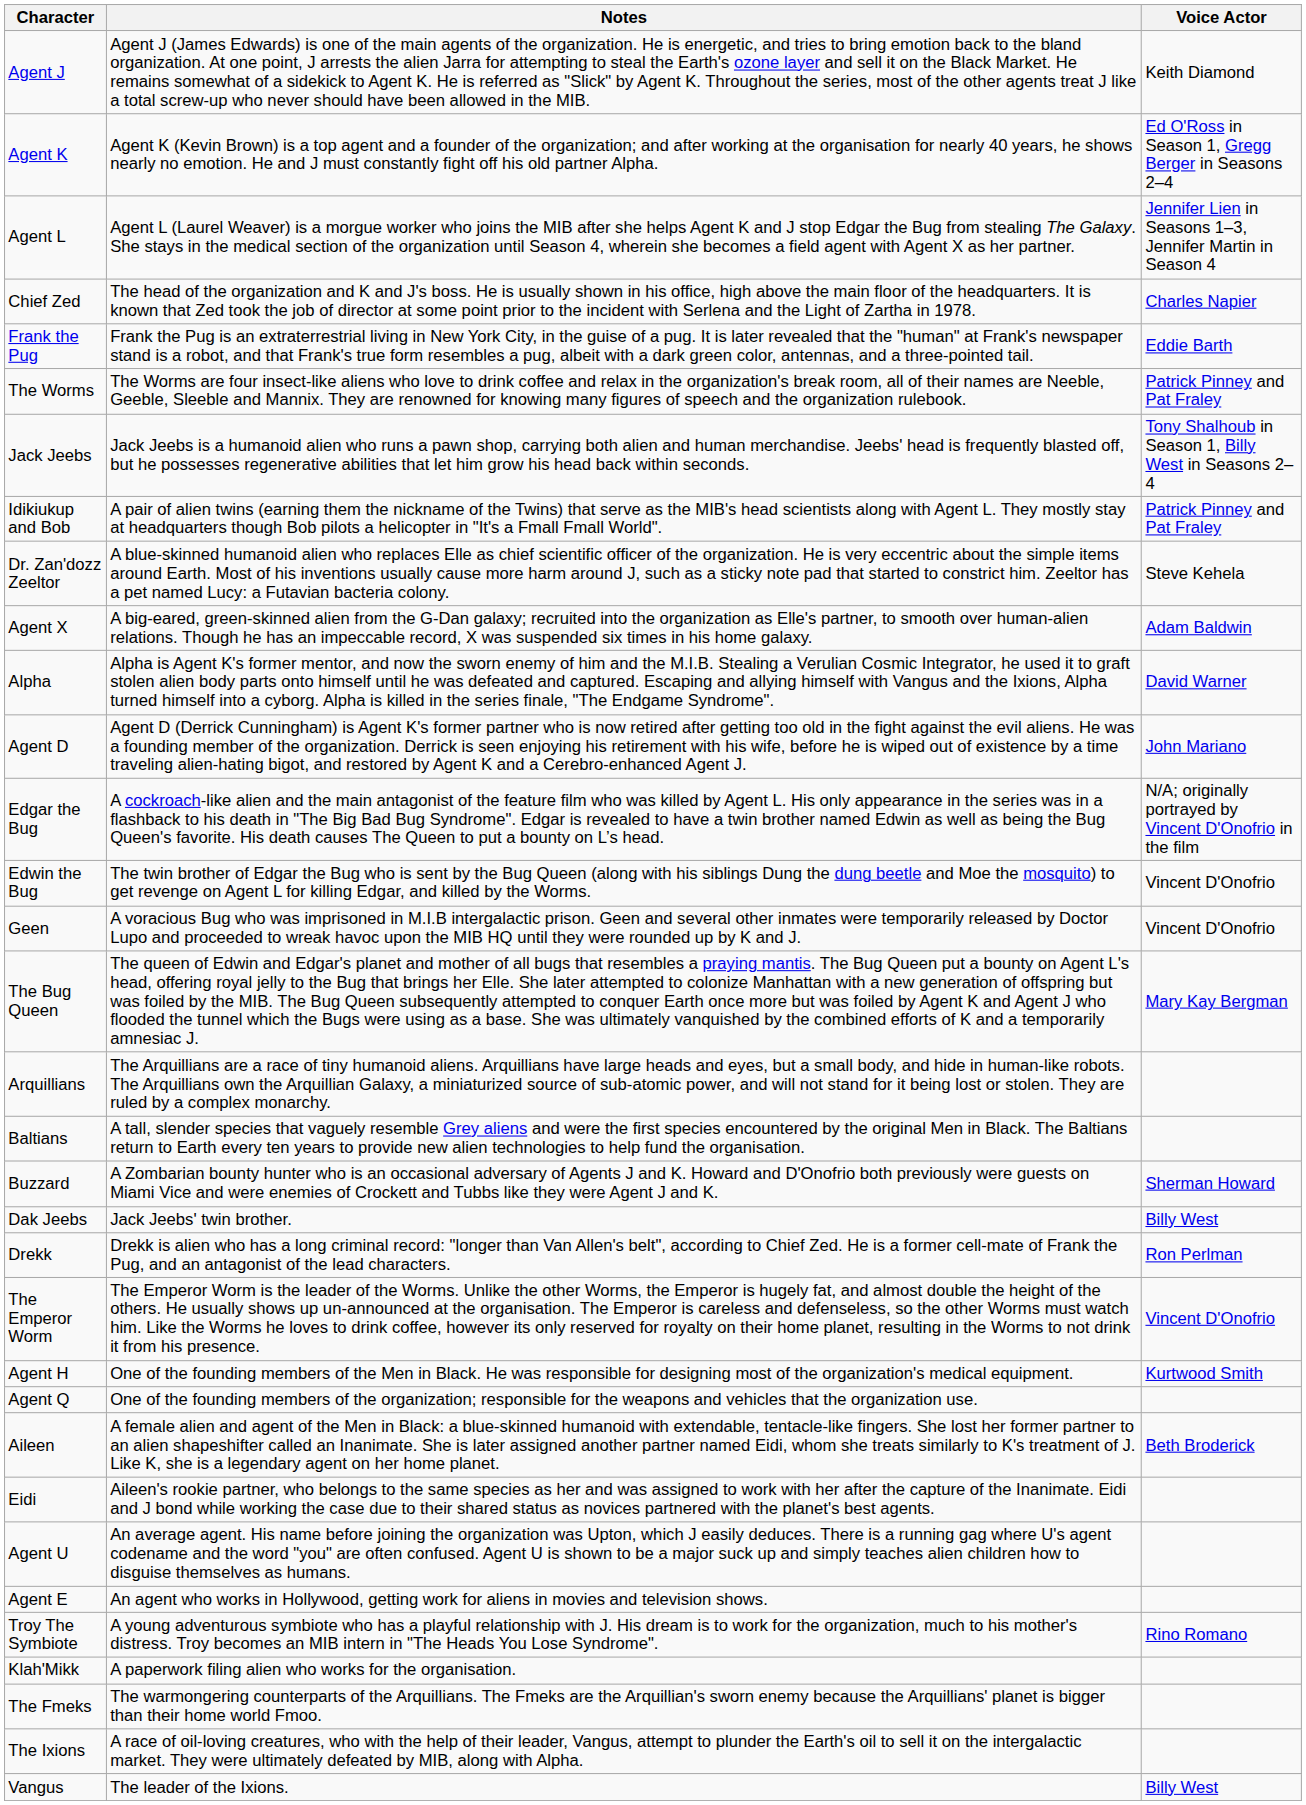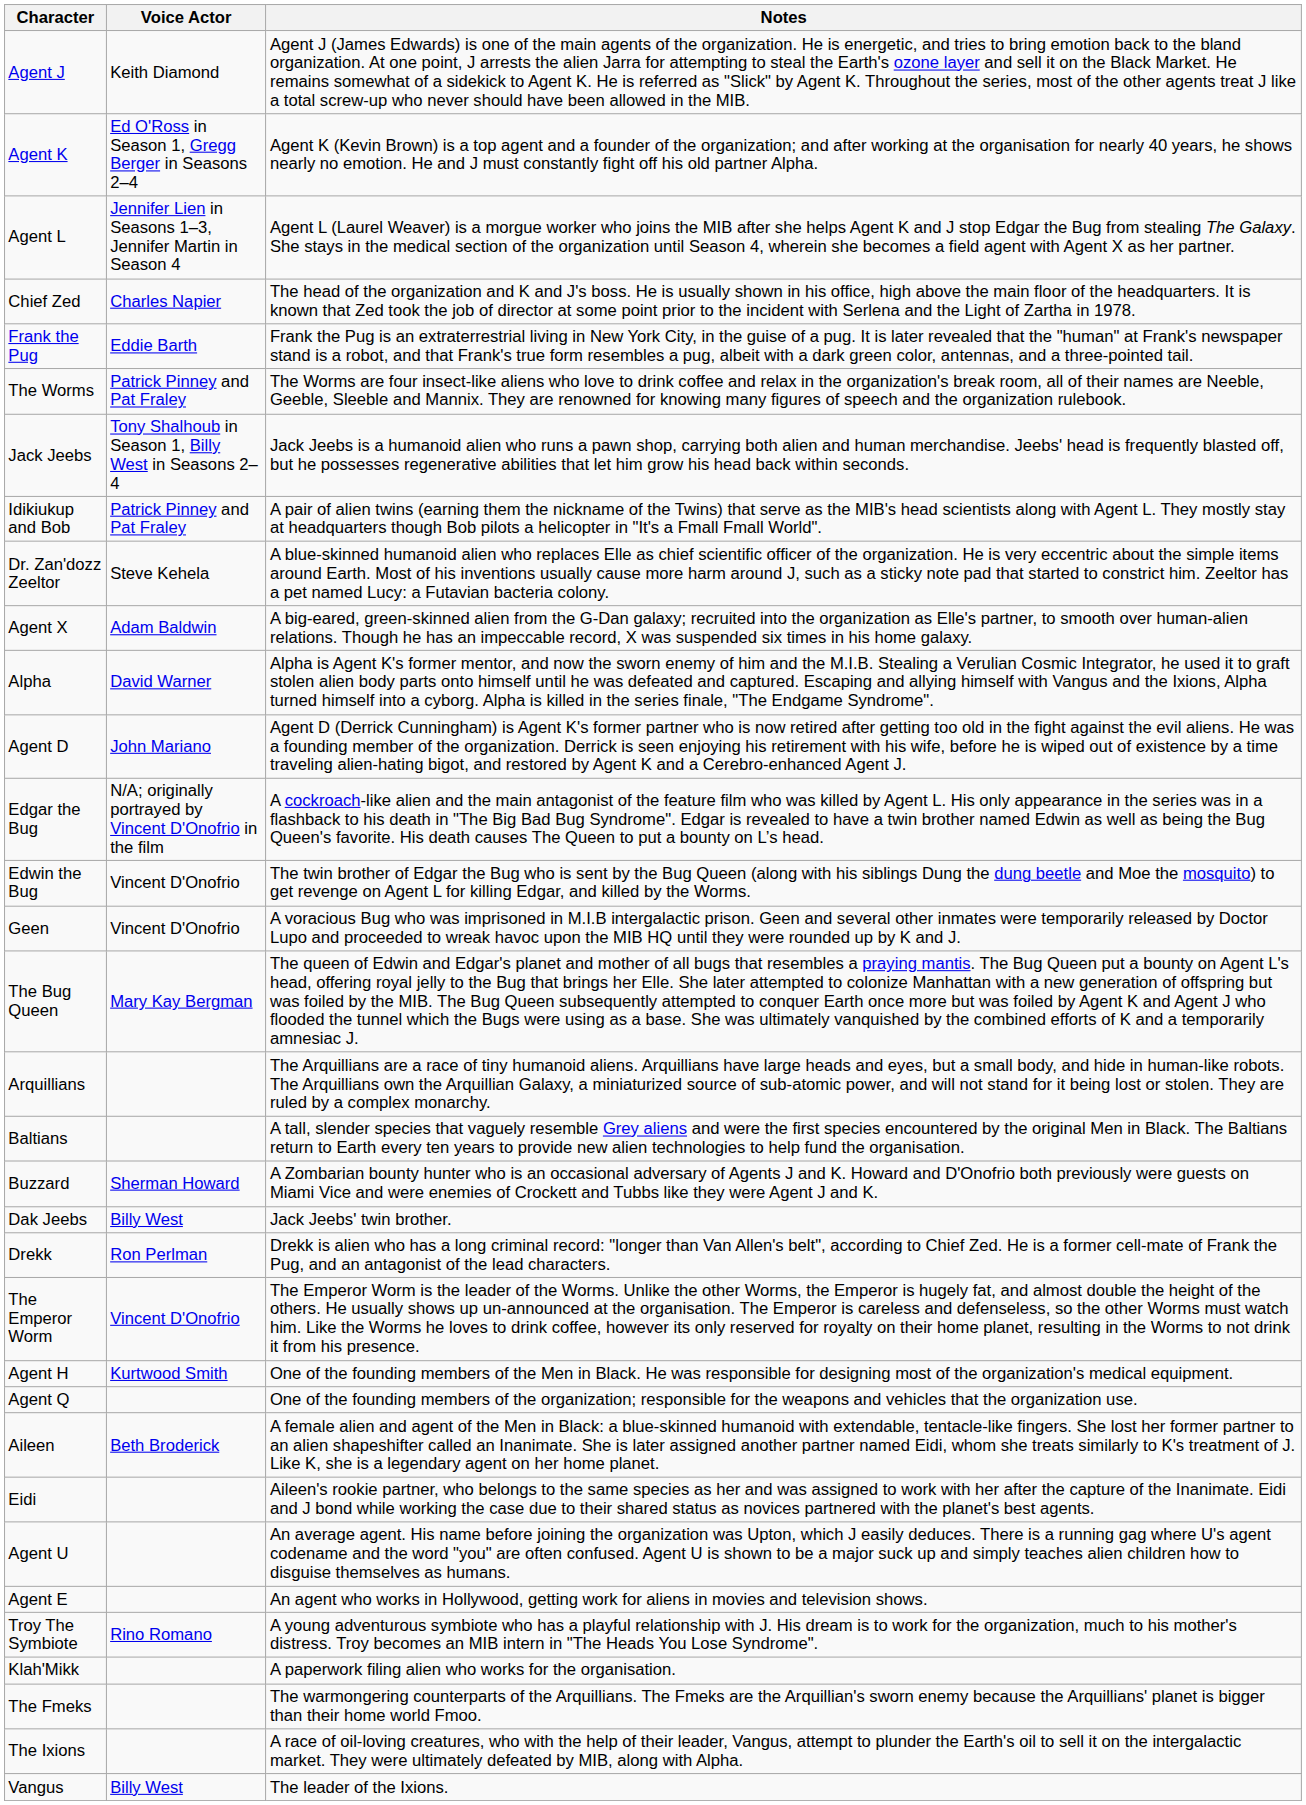columns swapped: Voice Actor <-> Notes
